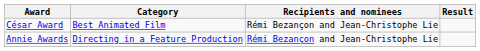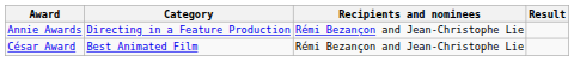rows swapped: Annie Awards <-> César Award
